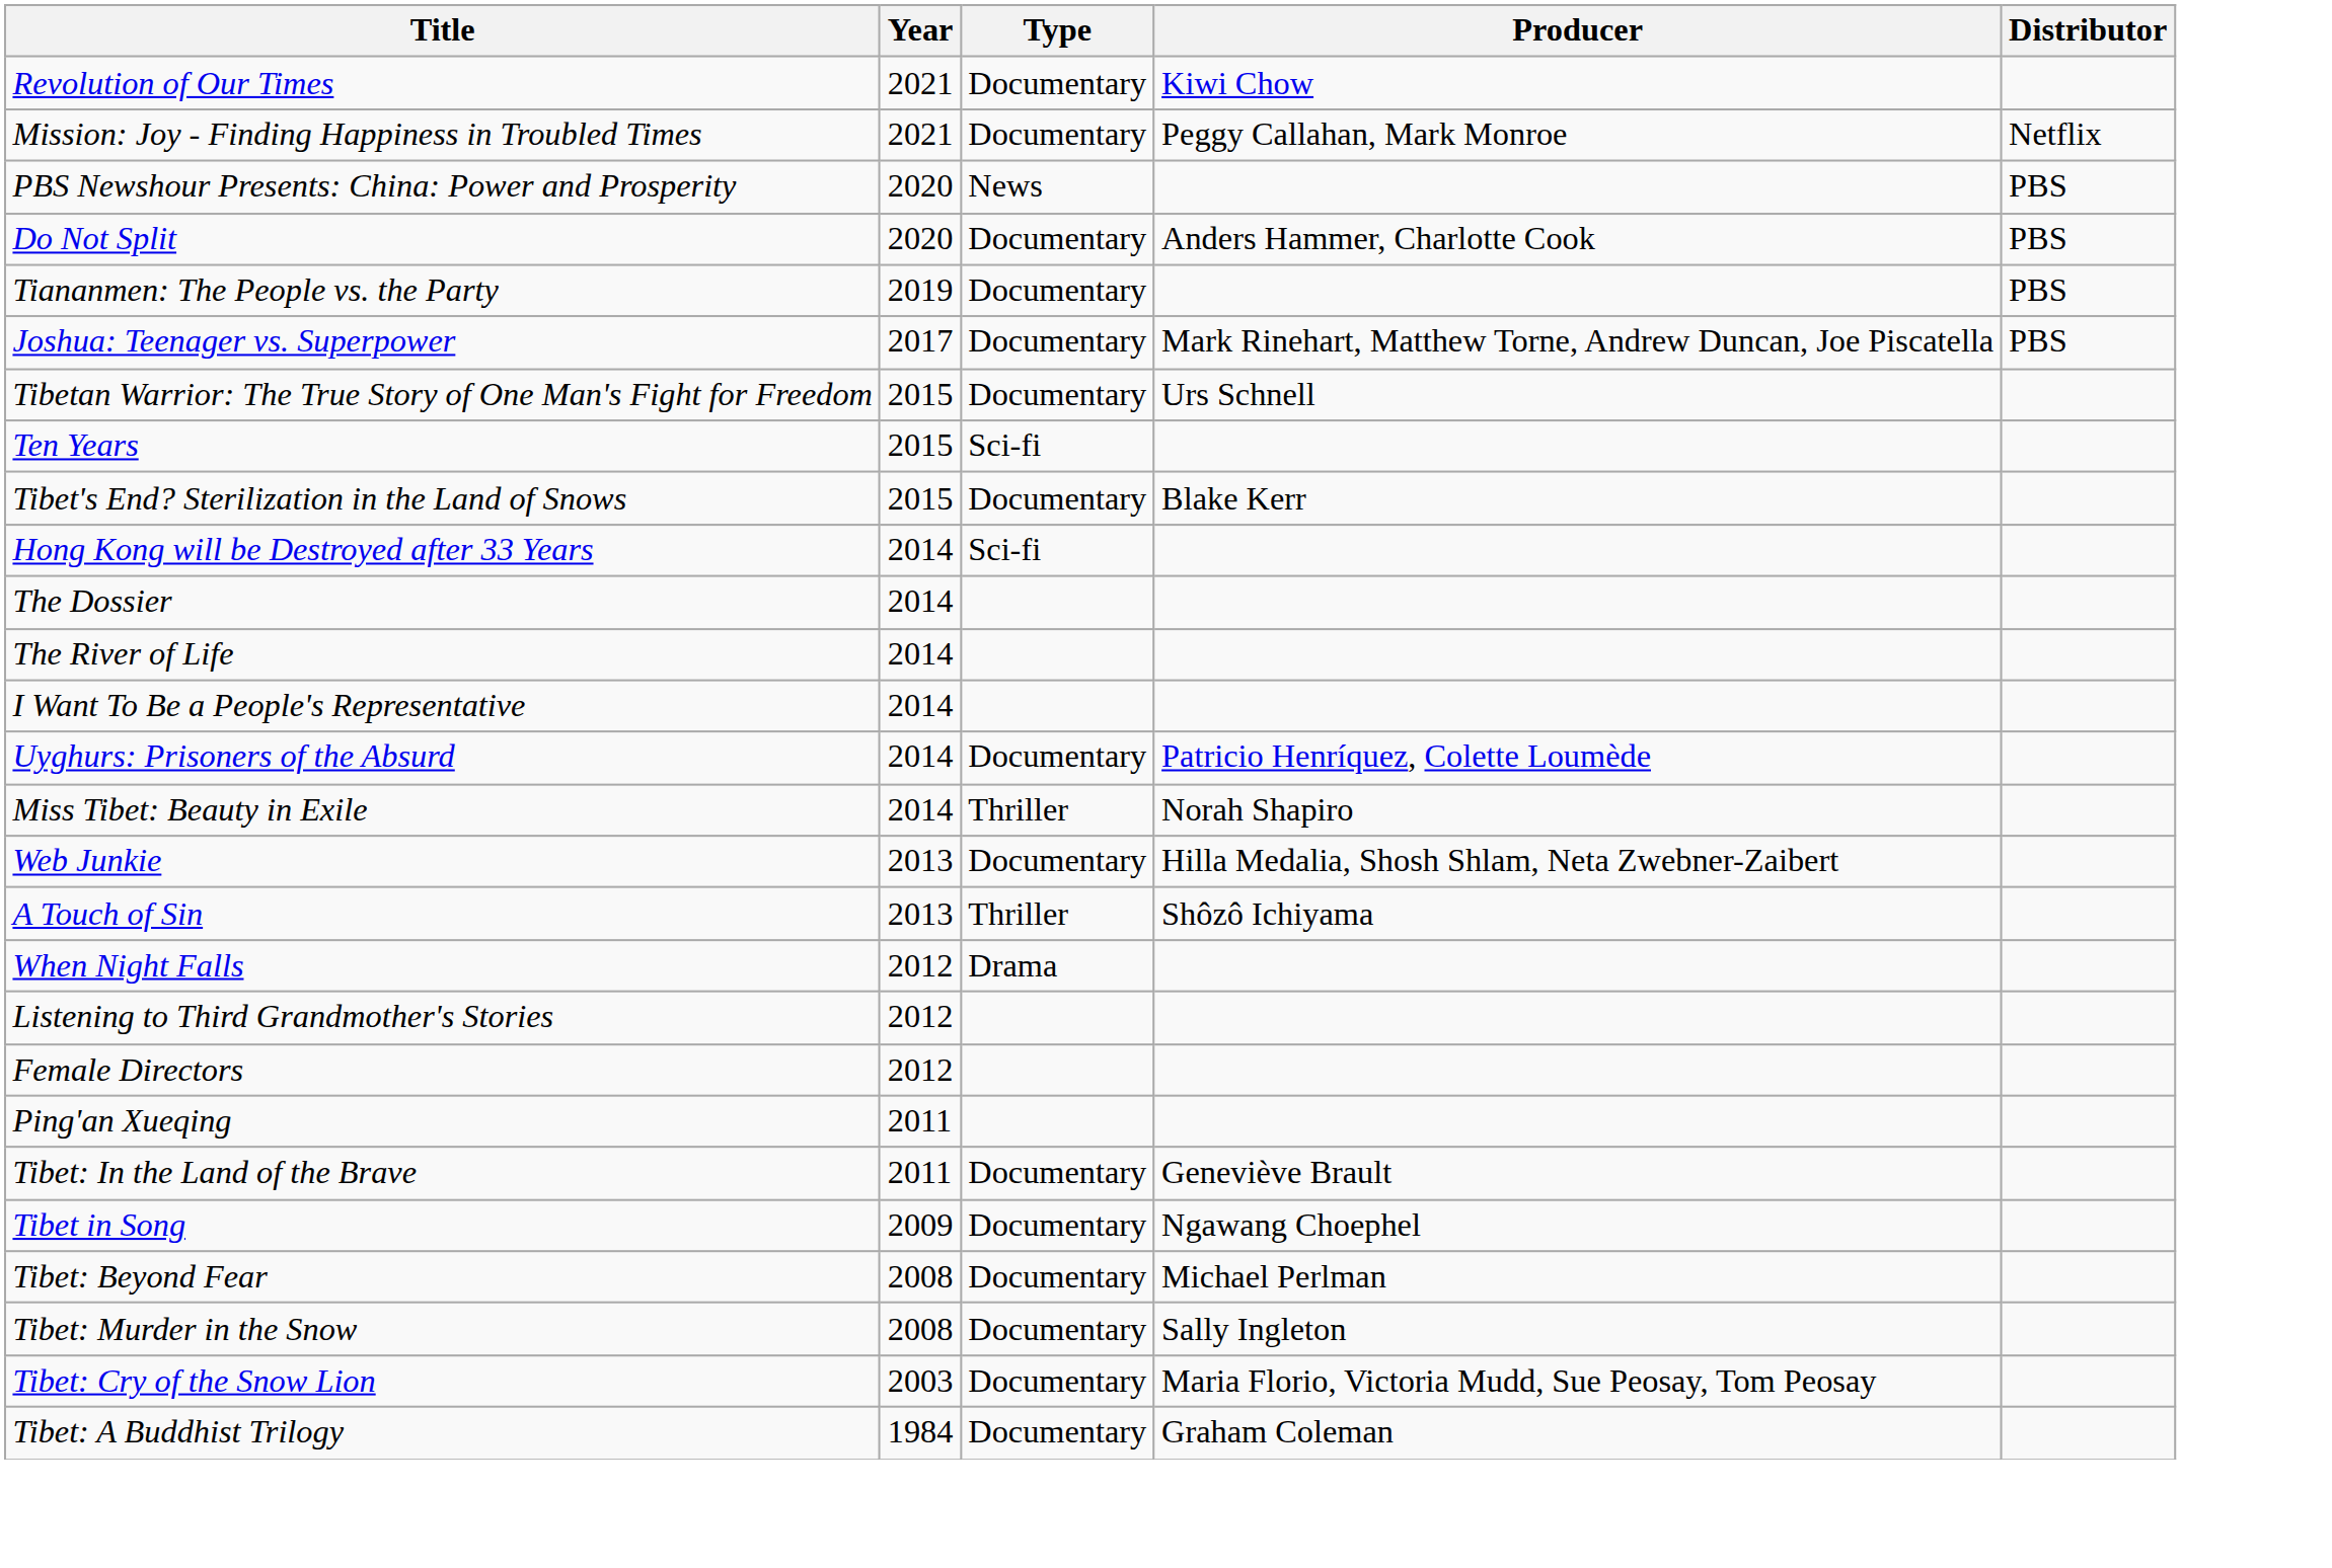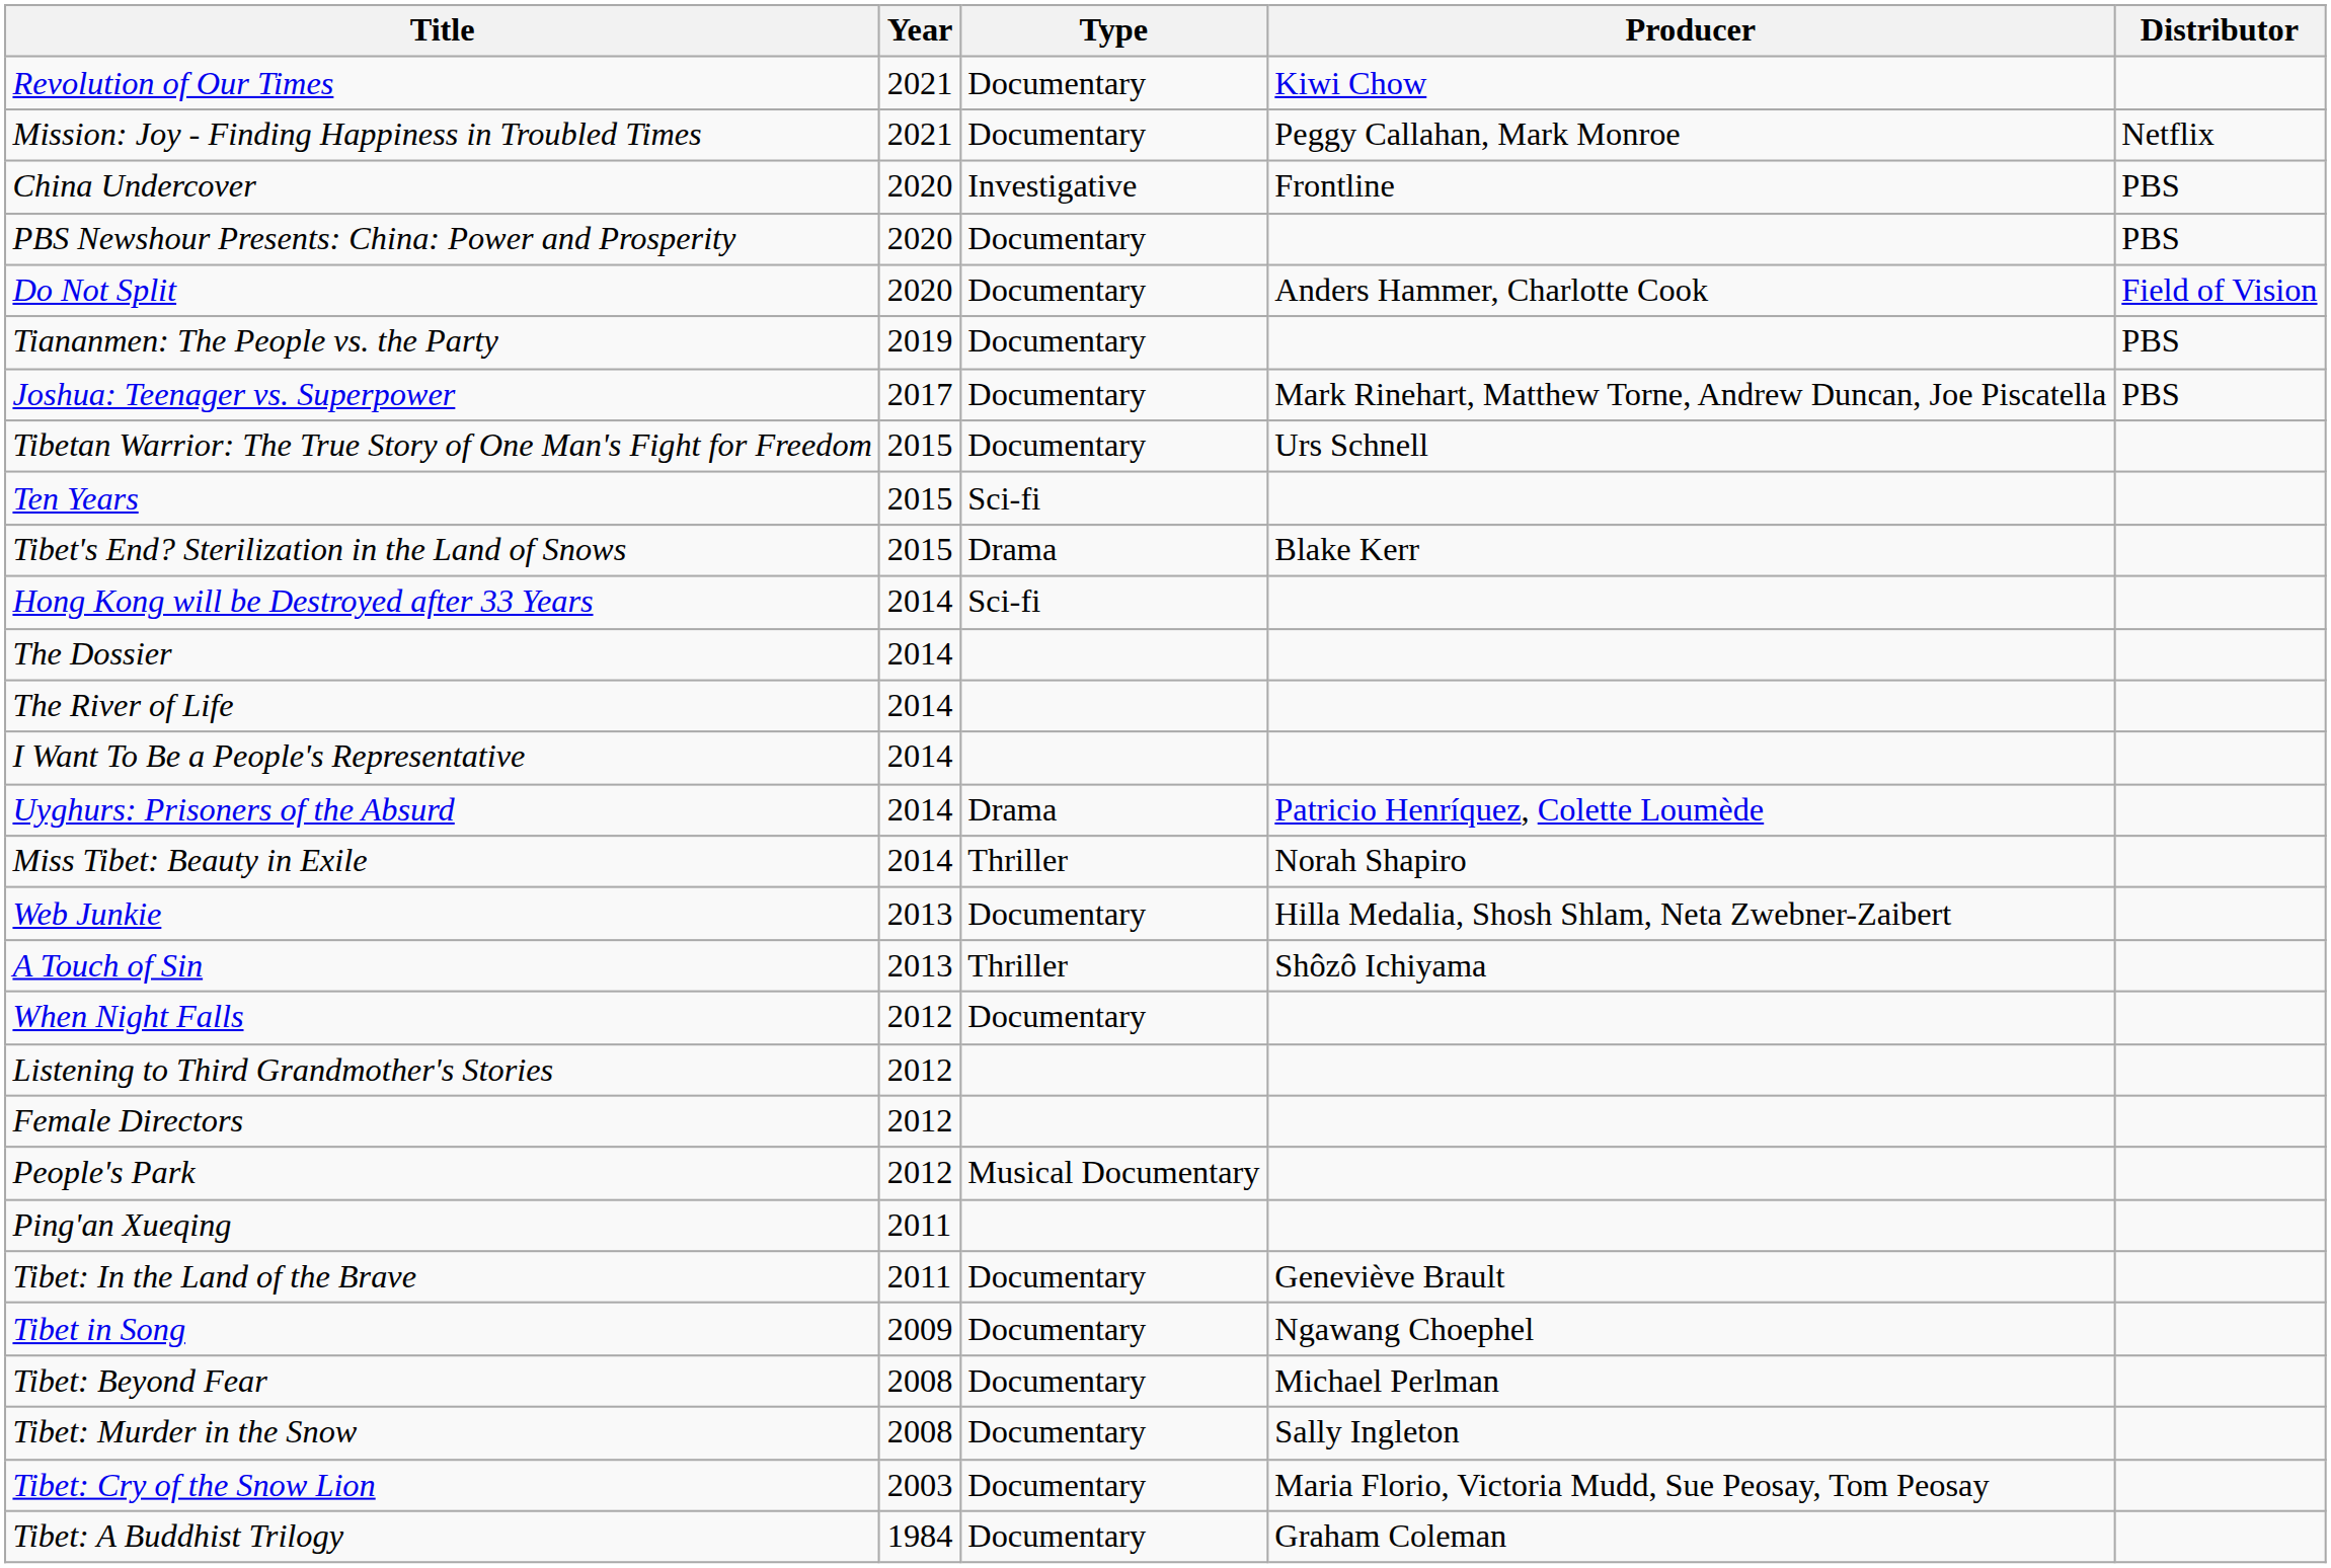+ row: China Undercover | 2020 | Investigative | Frontline | PBS
PBS Newshour Presents: China: Power and Prosperity | Type: News -> Documentary
Do Not Split | Distributor: PBS -> Field of Vision
Tibet's End? Sterilization in the Land of Snows | Type: Documentary -> Drama
Uyghurs: Prisoners of the Absurd | Type: Documentary -> Drama
When Night Falls | Type: Drama -> Documentary
+ row: People's Park | 2012 | Musical Documentary
